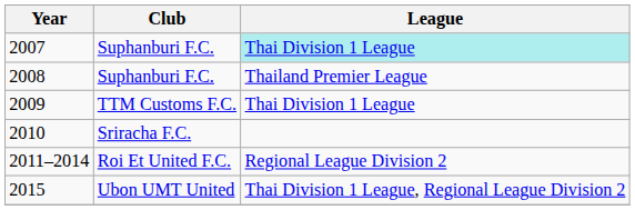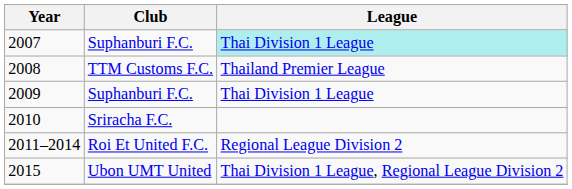2008 | Club: Suphanburi F.C. -> TTM Customs F.C.
2009 | Club: TTM Customs F.C. -> Suphanburi F.C.
